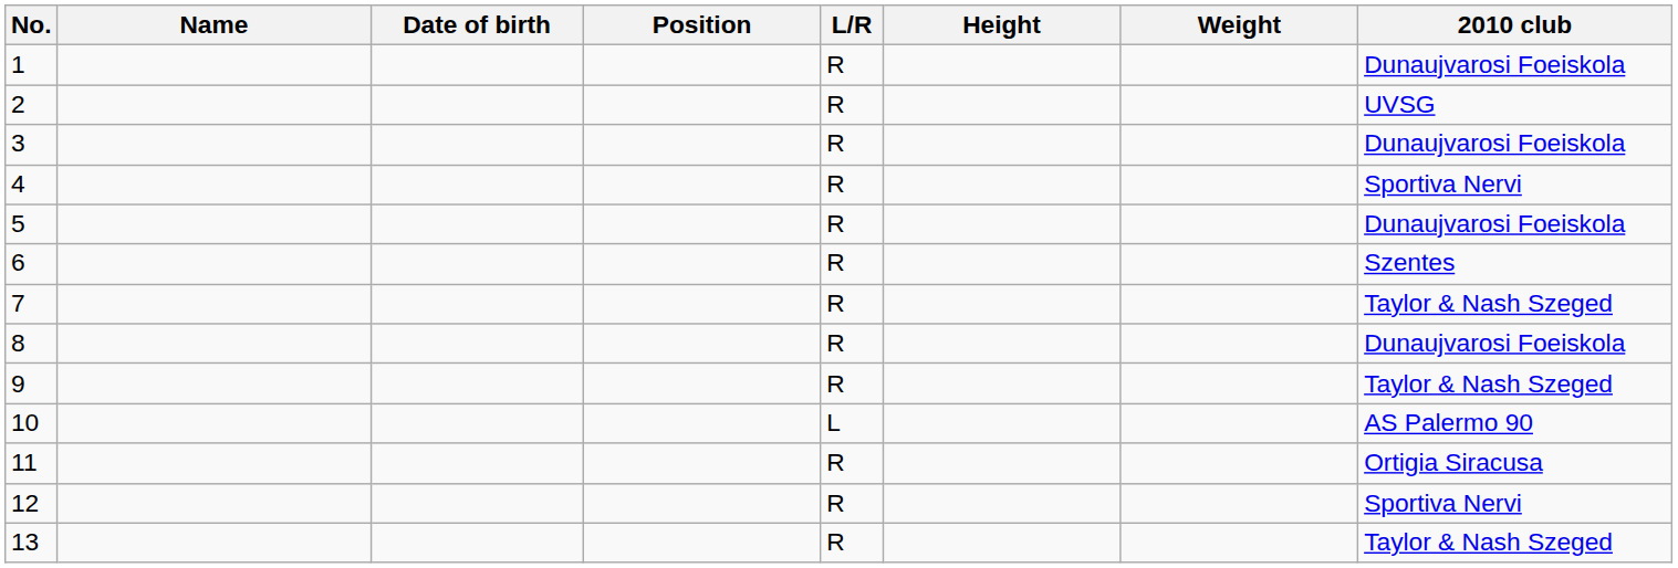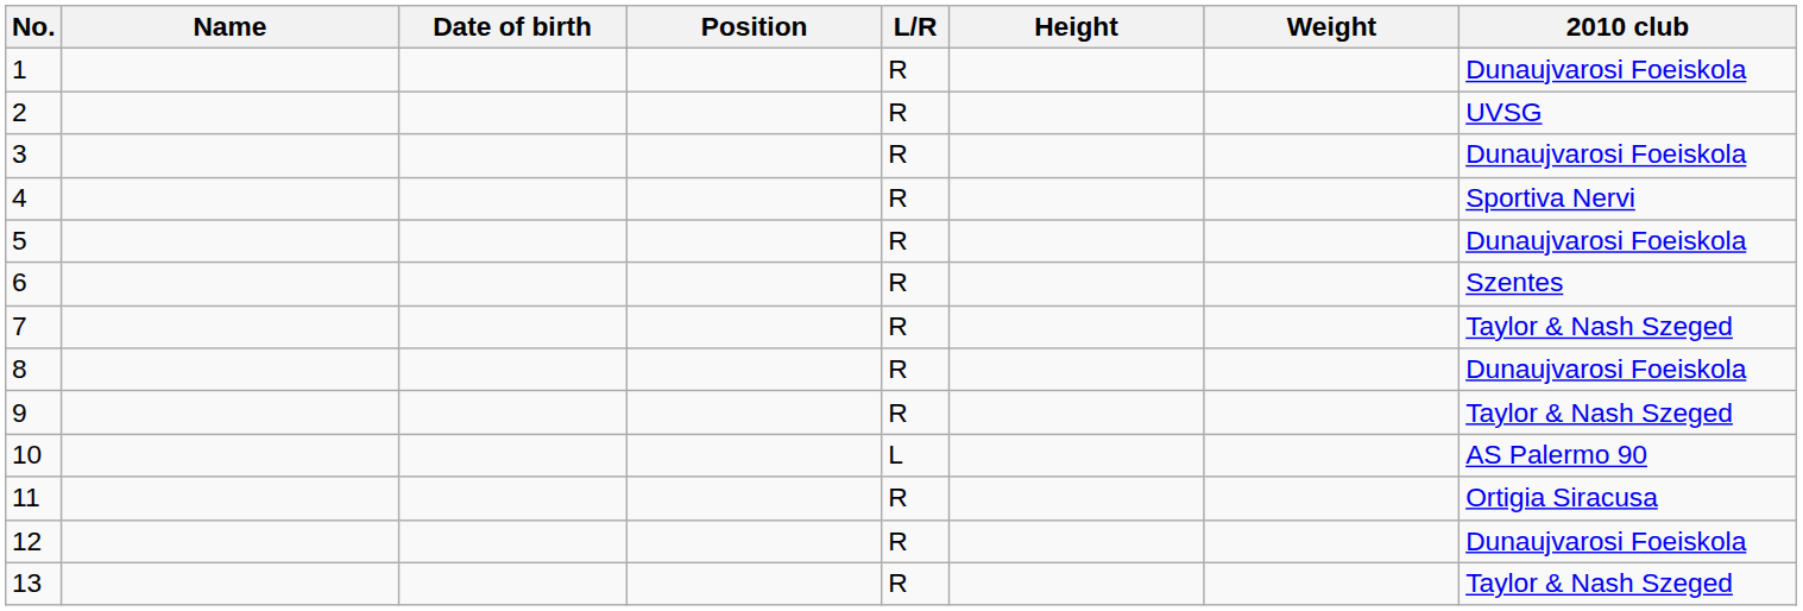12 | 2010 club: Sportiva Nervi -> Dunaujvarosi Foeiskola
